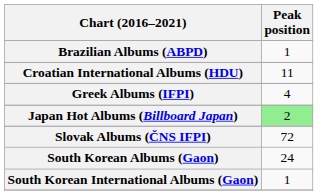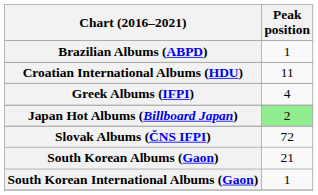South Korean Albums (Gaon) | Peak position: 24 -> 21
